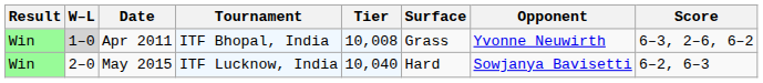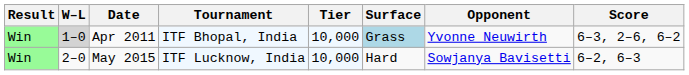Apr 2011 | Tier: 10,008 -> 10,000
Apr 2011 | Surface: no background -> lightblue background
May 2015 | Tier: 10,040 -> 10,000
